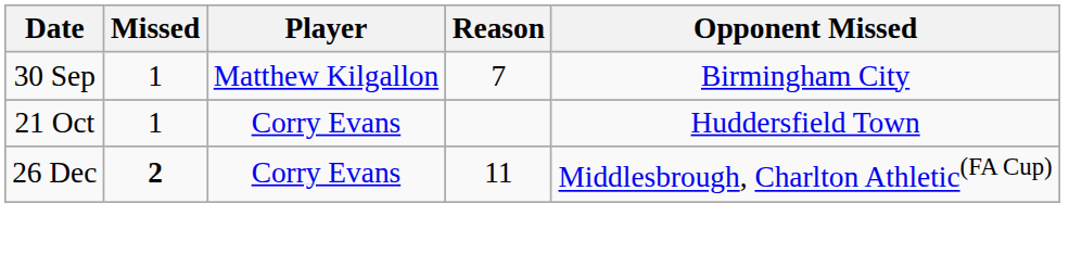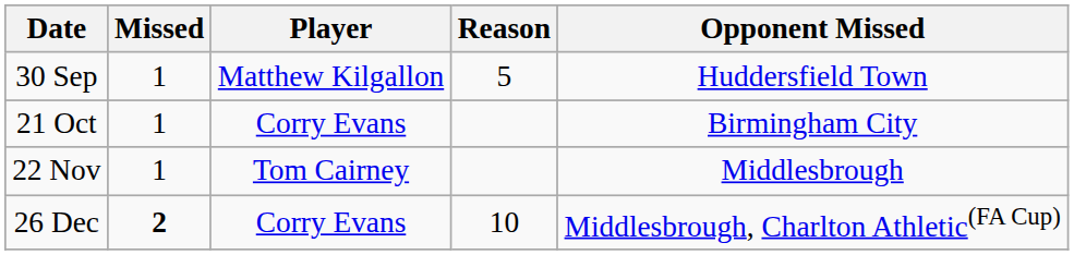30 Sep | Reason: 7 -> 5
30 Sep | Opponent Missed: Birmingham City -> Huddersfield Town
21 Oct | Opponent Missed: Huddersfield Town -> Birmingham City
+ row: 22 Nov | 1 | Tom Cairney | Middlesbrough
26 Dec | Reason: 11 -> 10
